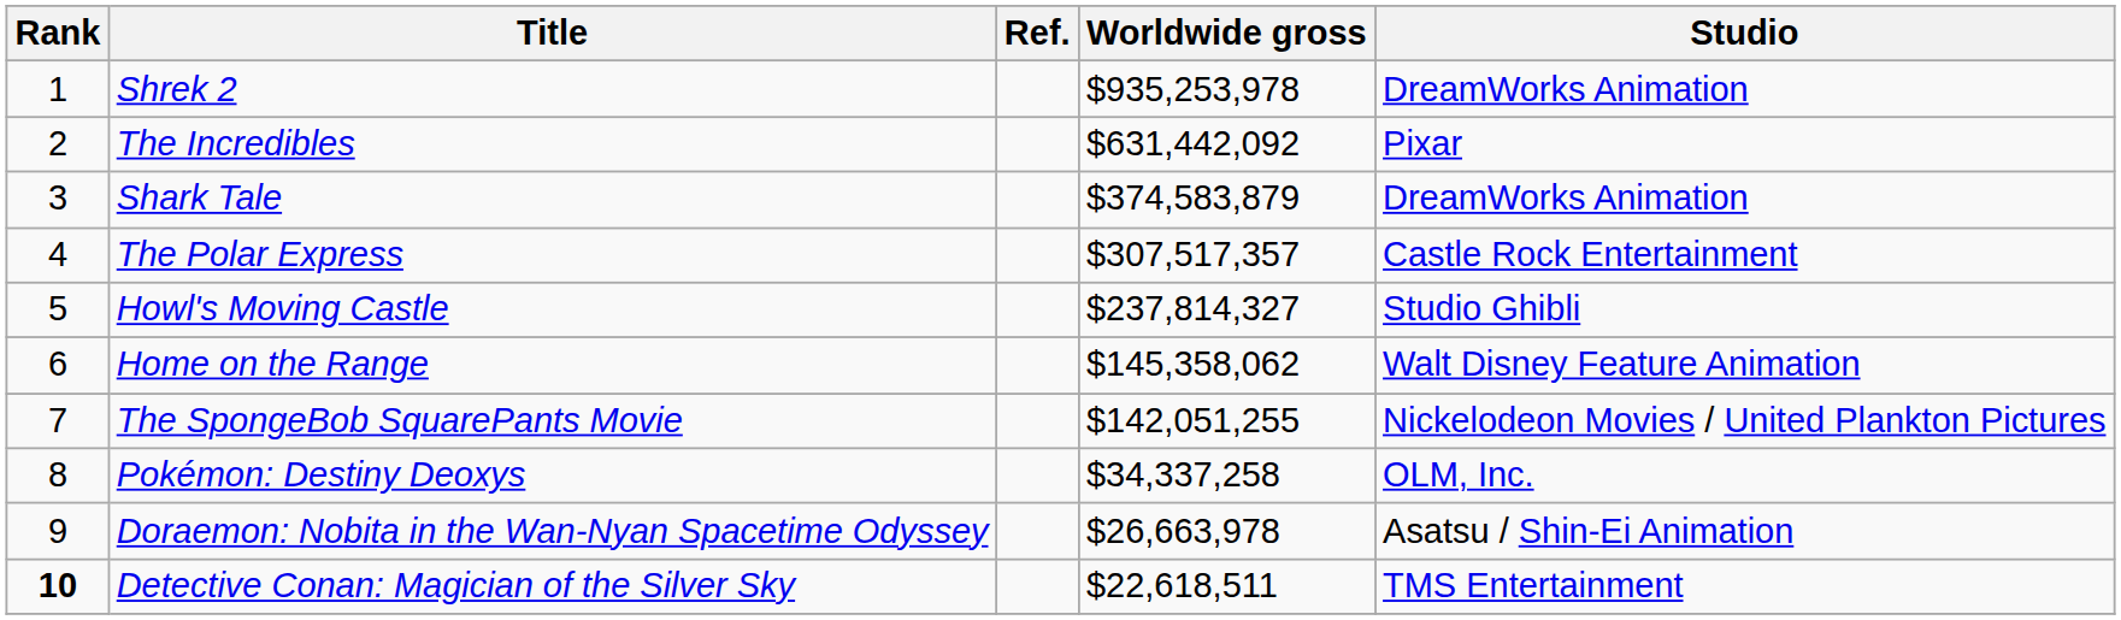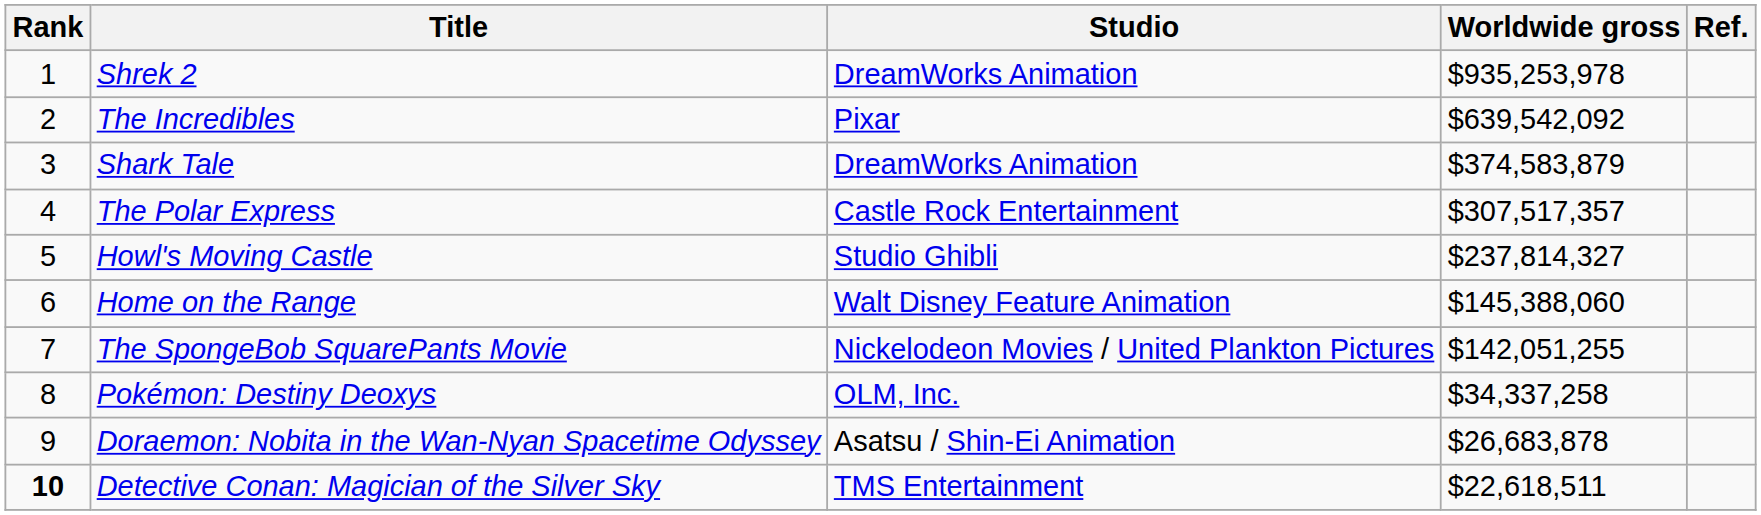columns swapped: Studio <-> Ref.
The Incredibles | Worldwide gross: $631,442,092 -> $639,542,092
Home on the Range | Worldwide gross: $145,358,062 -> $145,388,060
Doraemon: Nobita in the Wan-Nyan Spacetime Odyssey | Worldwide gross: $26,663,978 -> $26,683,878
